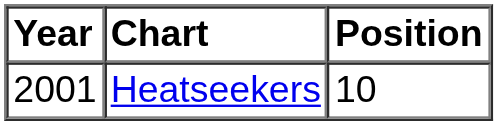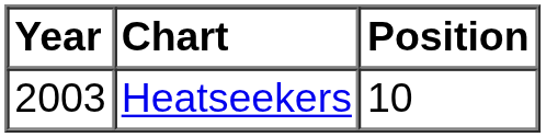Heatseekers | Year: 2001 -> 2003
